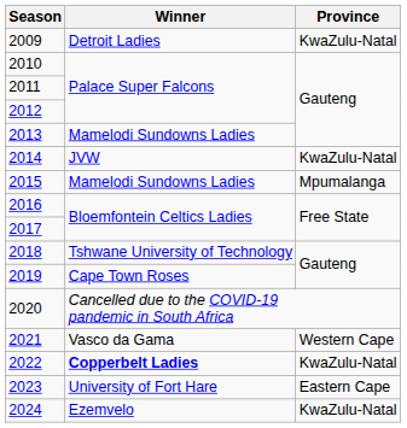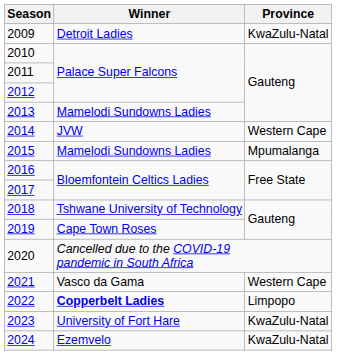2014 | Province: KwaZulu-Natal -> Western Cape
2022 | Province: KwaZulu-Natal -> Limpopo
2023 | Province: Eastern Cape -> KwaZulu-Natal
